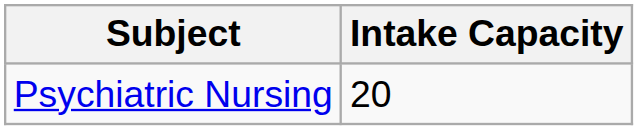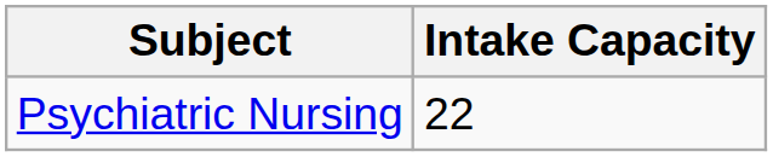Psychiatric Nursing | Intake Capacity: 20 -> 22
